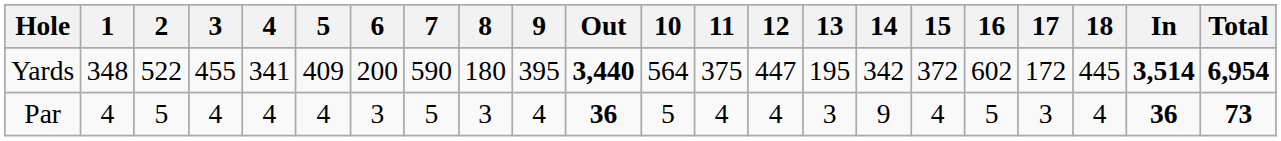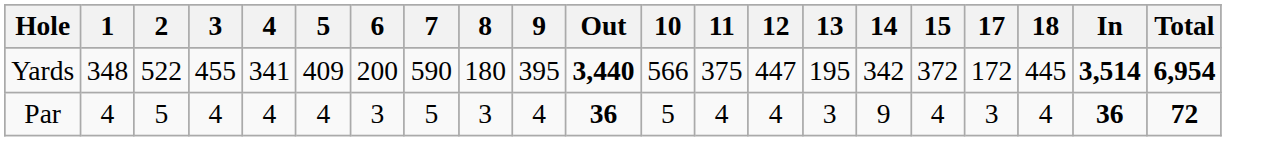- column: 16 | 602 | 5
Yards | 10: 564 -> 566
Par | Total: 73 -> 72
